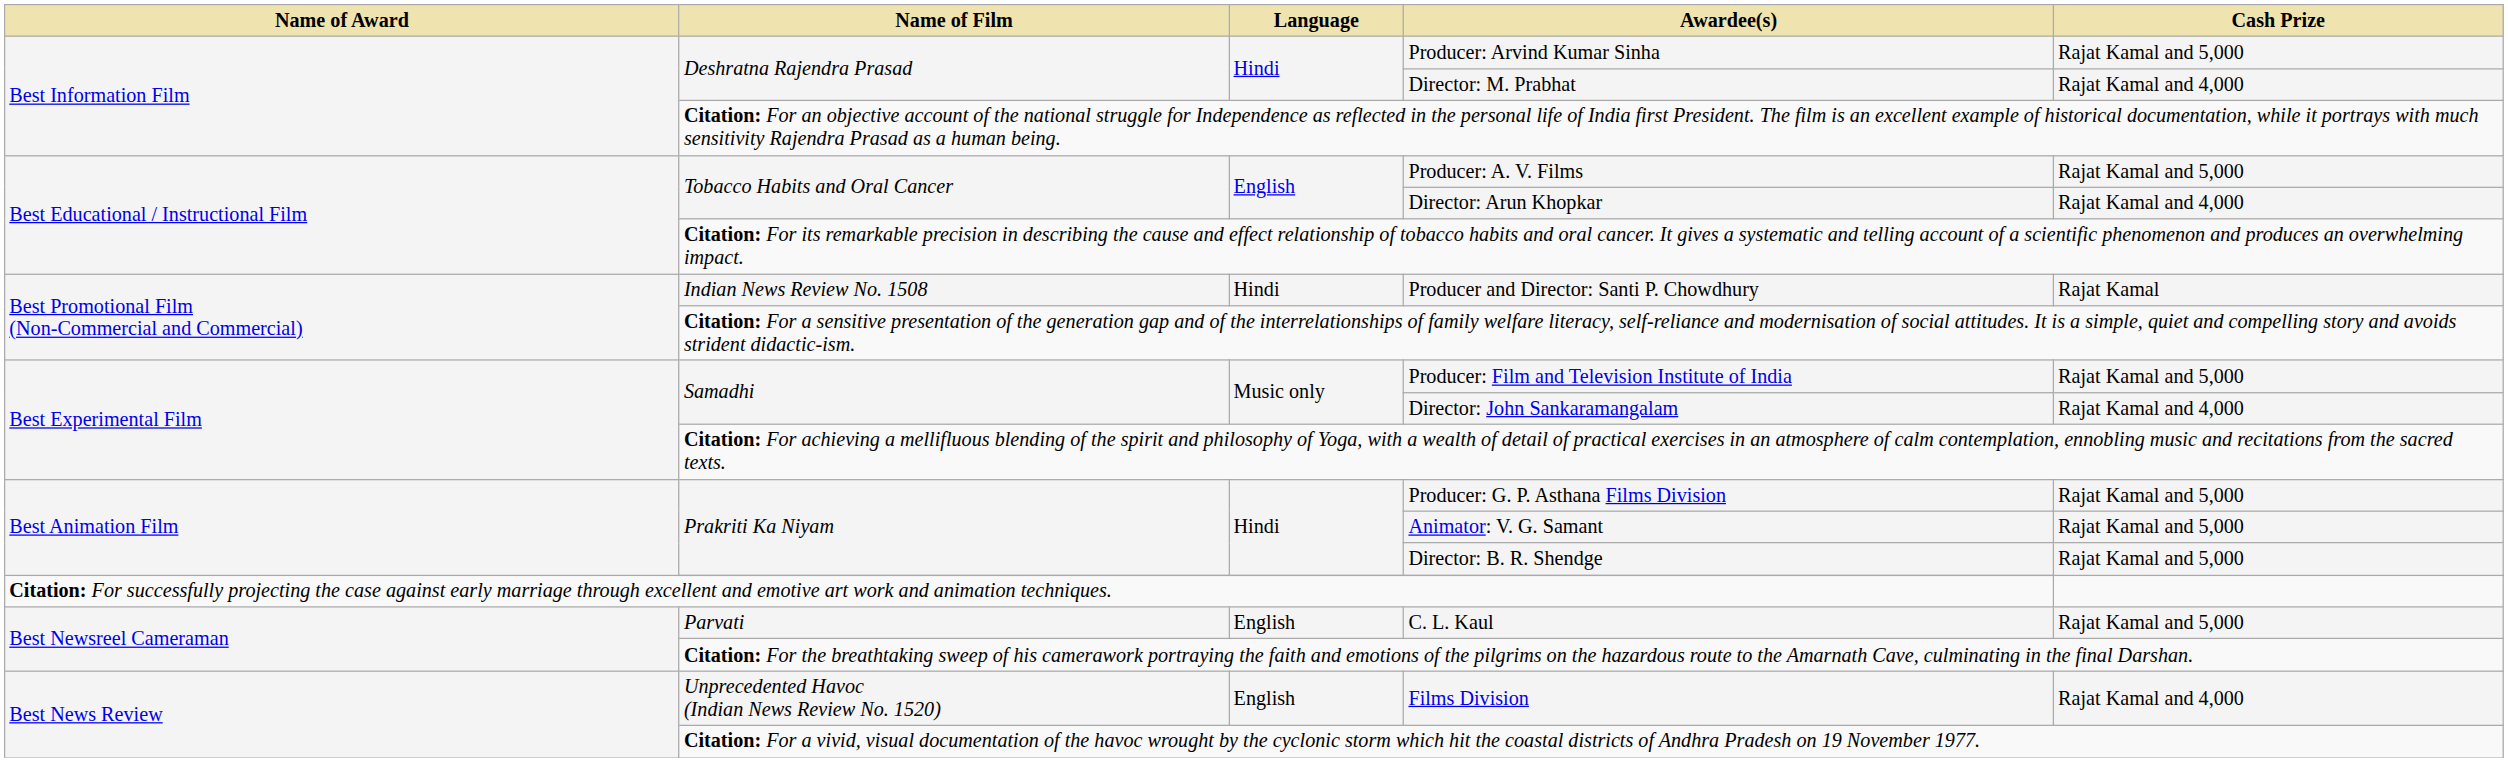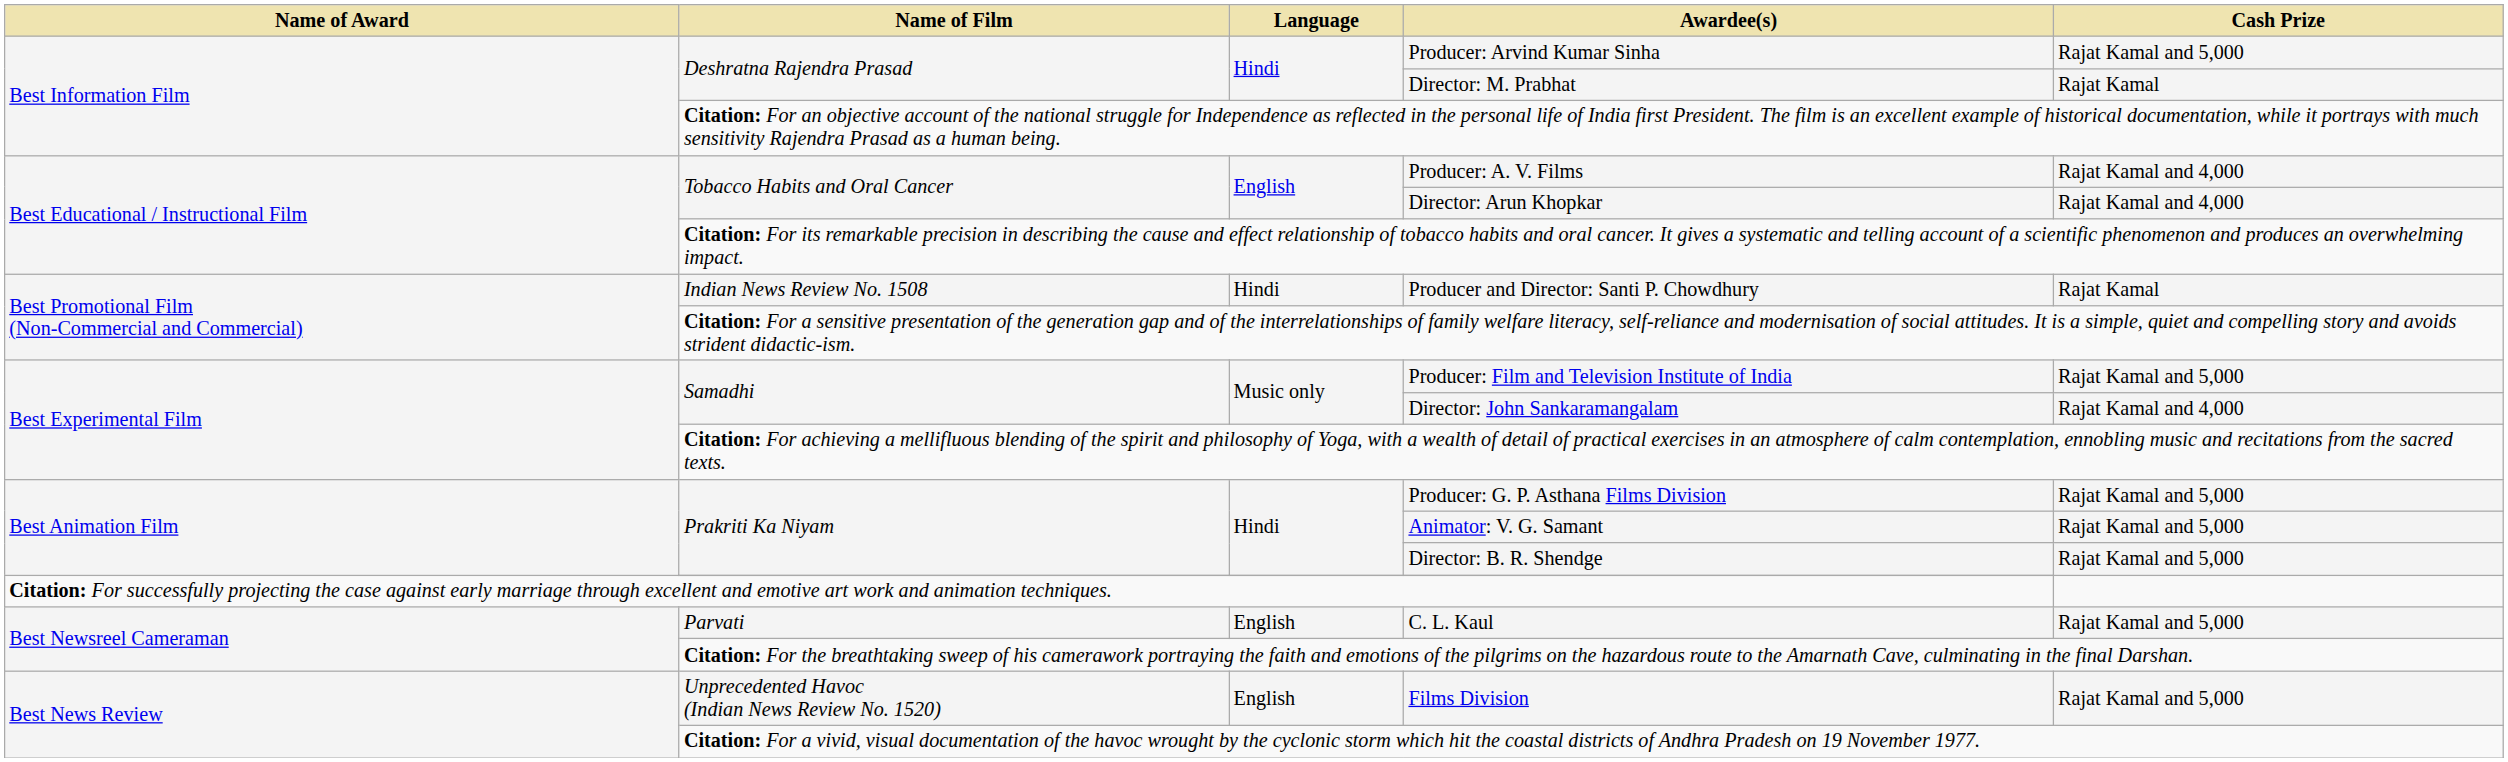Director: M. Prabhat | Cash Prize: Rajat Kamal and 4,000 -> Rajat Kamal
Producer: A. V. Films | Cash Prize: Rajat Kamal and 5,000 -> Rajat Kamal and 4,000
Films Division | Cash Prize: Rajat Kamal and 4,000 -> Rajat Kamal and 5,000
